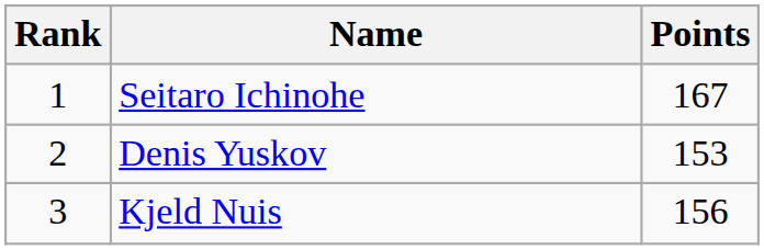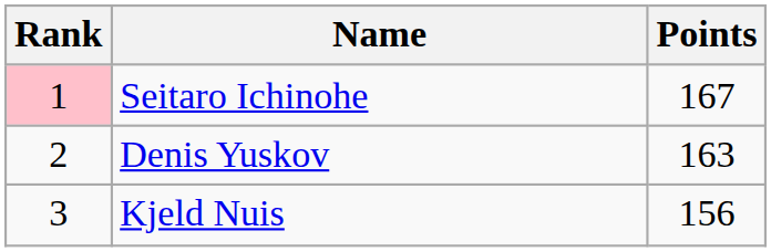Seitaro Ichinohe | Rank: no background -> pink background
Denis Yuskov | Points: 153 -> 163
